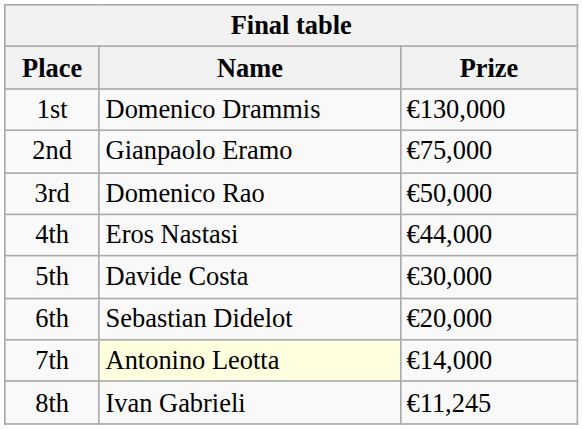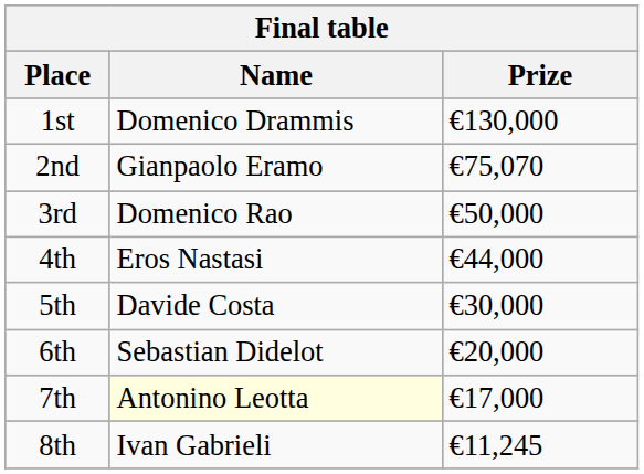2nd | Prize: €75,000 -> €75,070
7th | Prize: €14,000 -> €17,000
